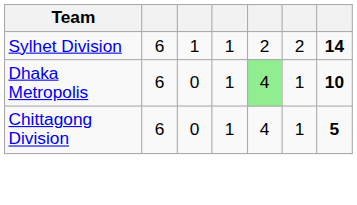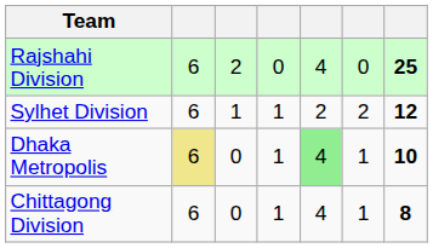+ row: Rajshahi Division | 6 | 2 | 0 | 4 | 0 | 25
Sylhet Division | column 7: 14 -> 12
Dhaka Metropolis | column 2: no background -> khaki background
Chittagong Division | column 7: 5 -> 8
